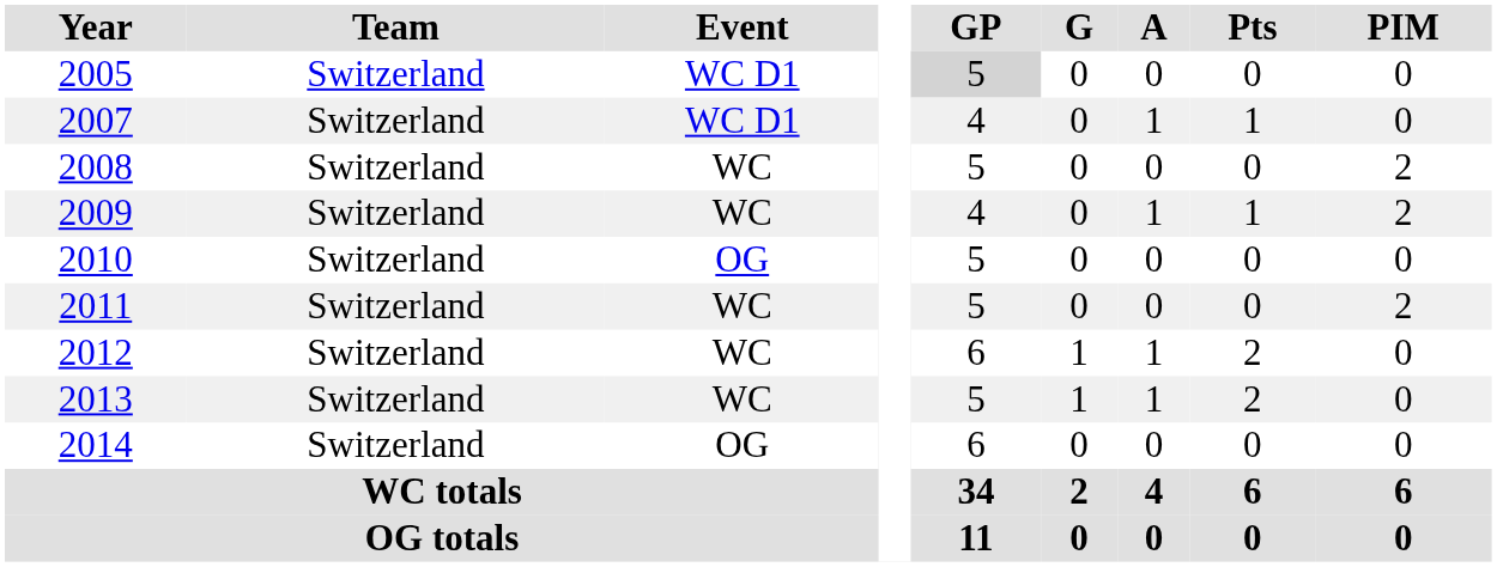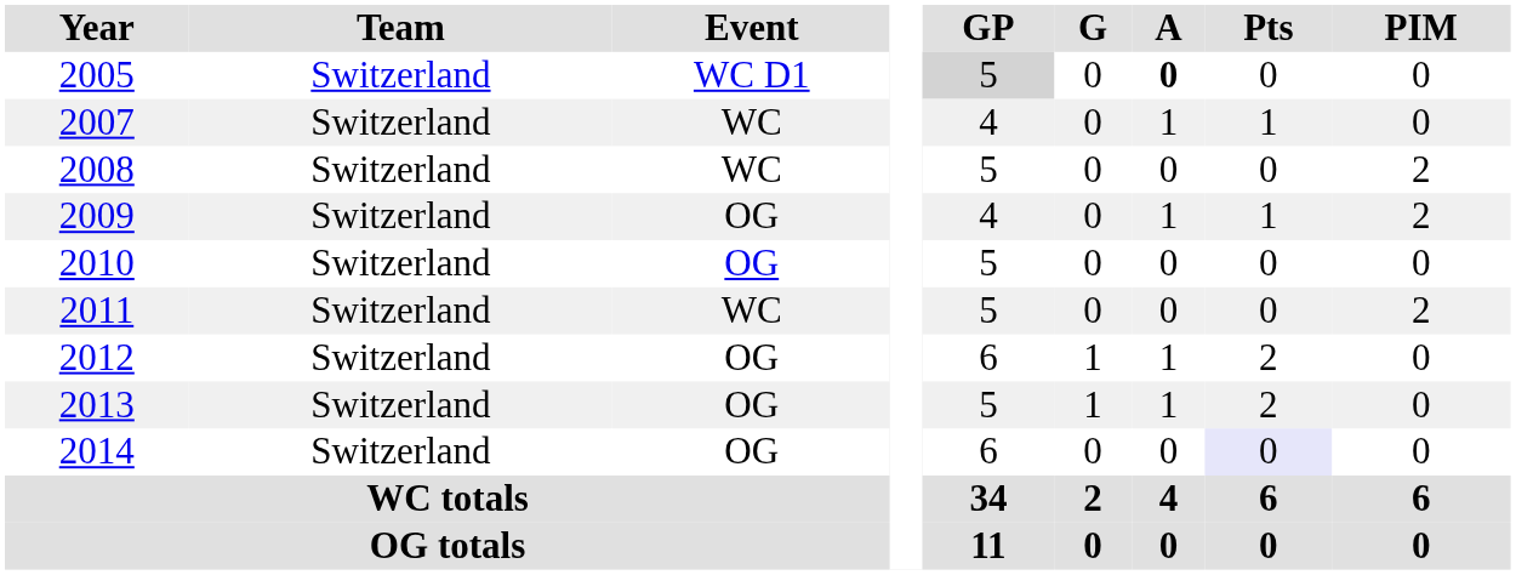2005 | A: normal -> bold
2007 | Event: WC D1 -> WC
2009 | Event: WC -> OG
2012 | Event: WC -> OG
2013 | Event: WC -> OG
2014 | Pts: no background -> lavender background
